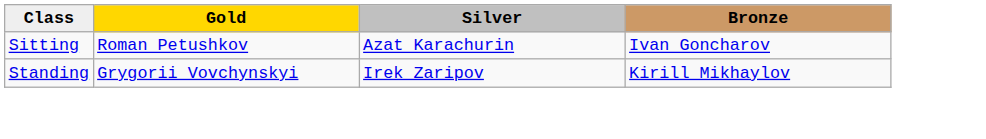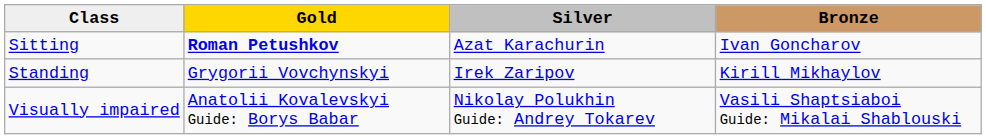Sitting | Gold: normal -> bold
+ row: Visually impaired | Anatolii Kovalevskyi Guide: Borys Babar | Nikolay Polukhin Guide: Andrey Tokarev | Vasili Shaptsiaboi Guide: Mikalai Shablouski
